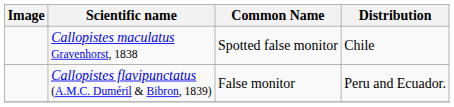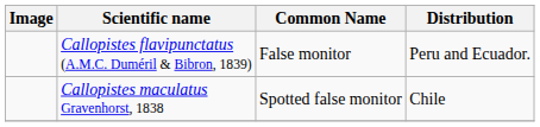rows swapped: Callopistes flavipunctatus (A.M.C. Duméril & Bibron, 1839) <-> Callopistes maculatus Gravenhorst, 1838
